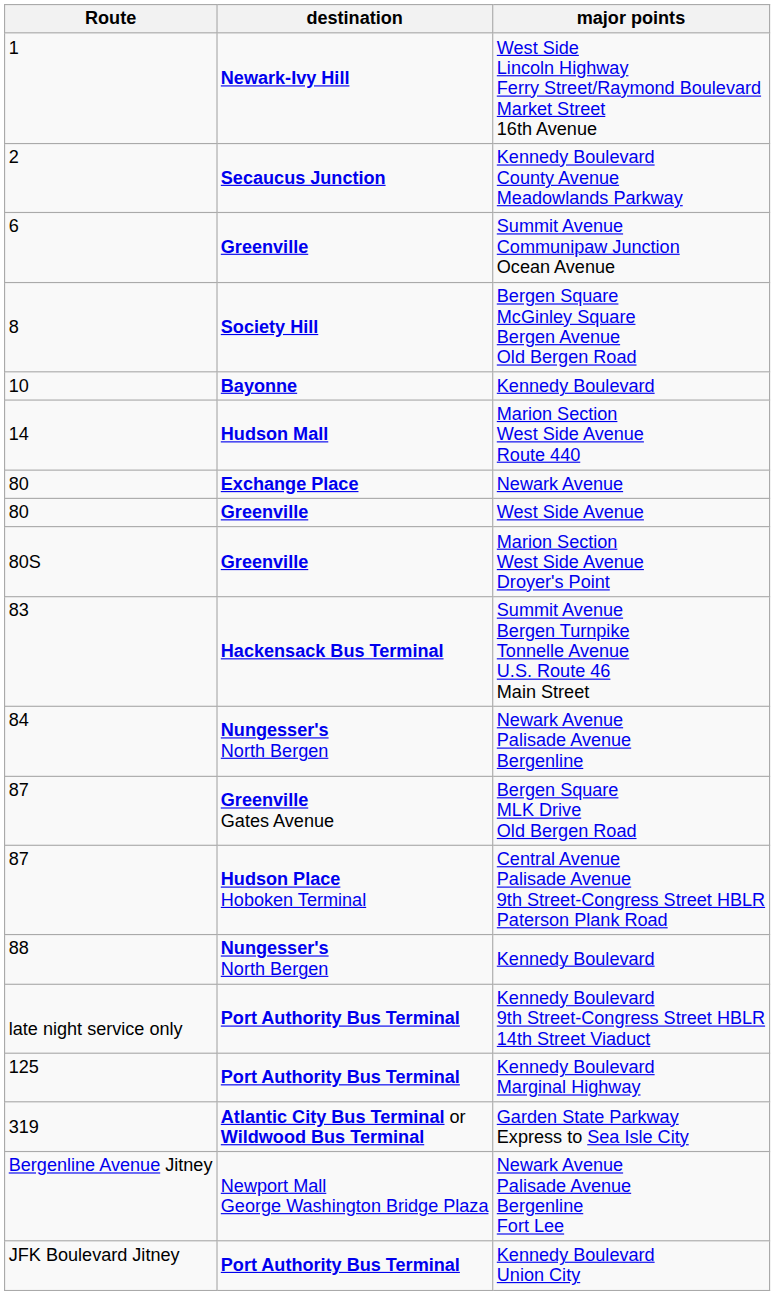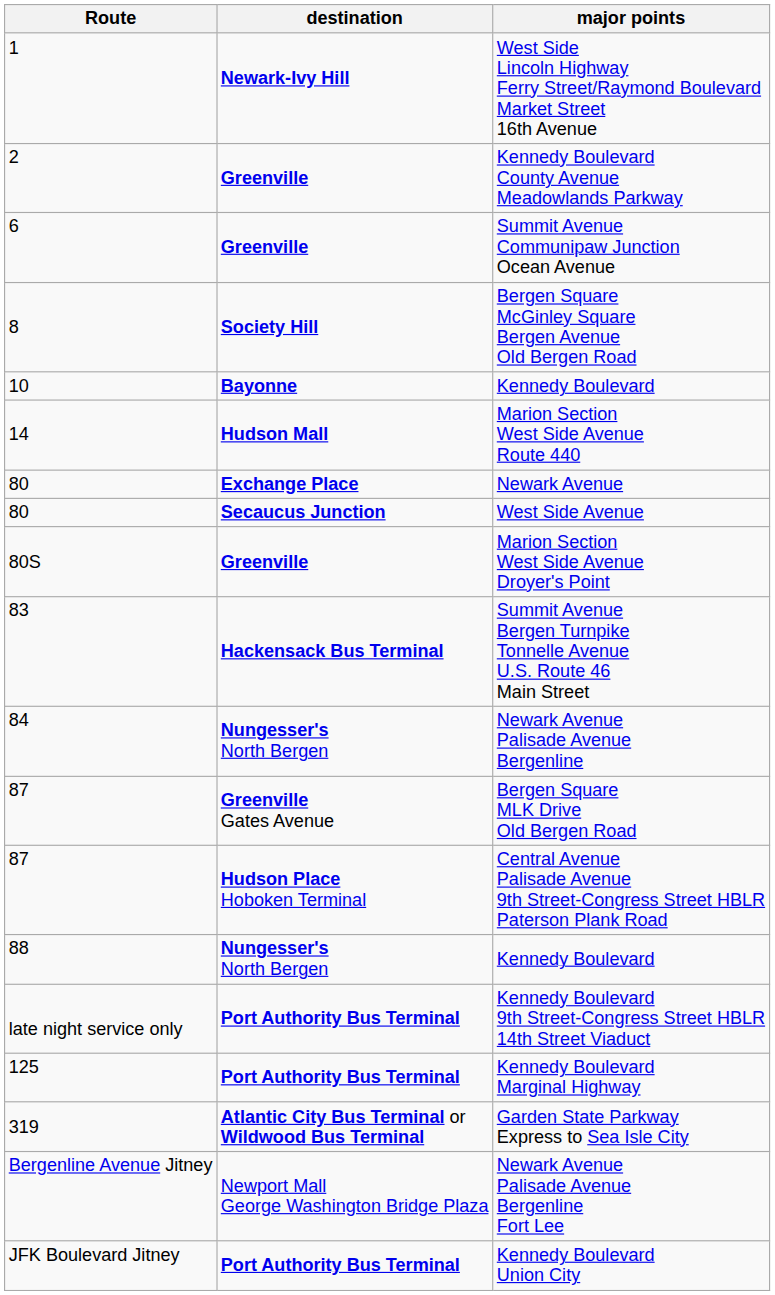Kennedy Boulevard County Avenue Meadowlands Parkway | destination: Secaucus Junction -> Greenville
West Side Avenue | destination: Greenville -> Secaucus Junction
